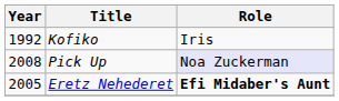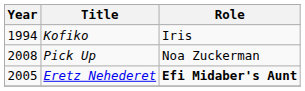Kofiko | Year: 1992 -> 1994
Pick Up | Role: lavender background -> no background
